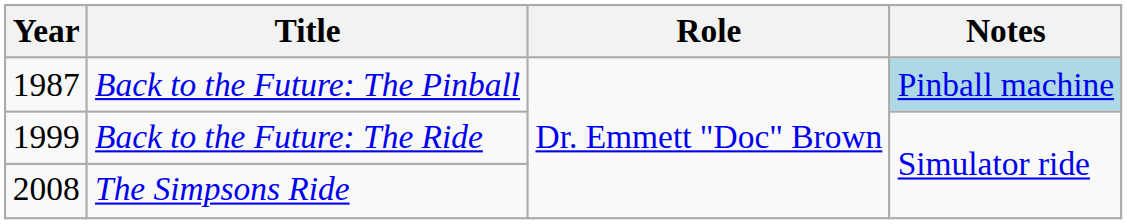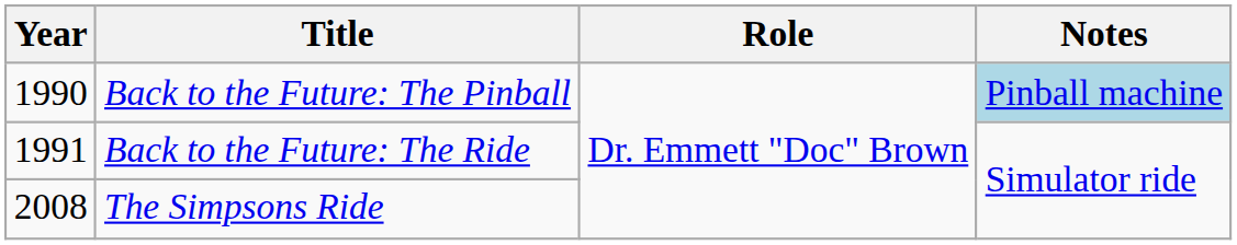Back to the Future: The Pinball | Year: 1987 -> 1990
Back to the Future: The Ride | Year: 1999 -> 1991
